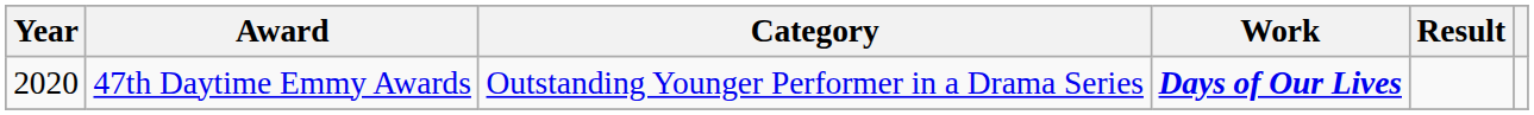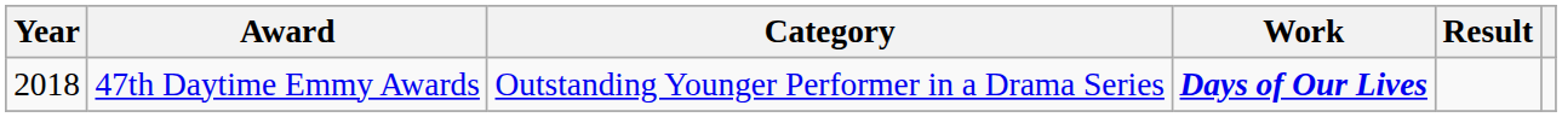47th Daytime Emmy Awards | Year: 2020 -> 2018
